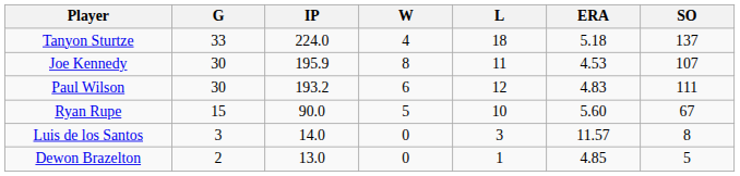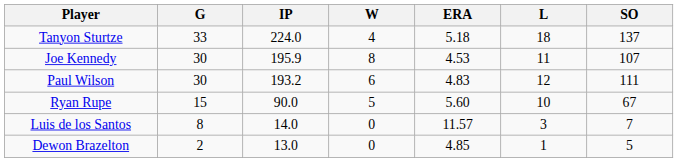columns swapped: L <-> ERA
Luis de los Santos | G: 3 -> 8
Luis de los Santos | SO: 8 -> 7
